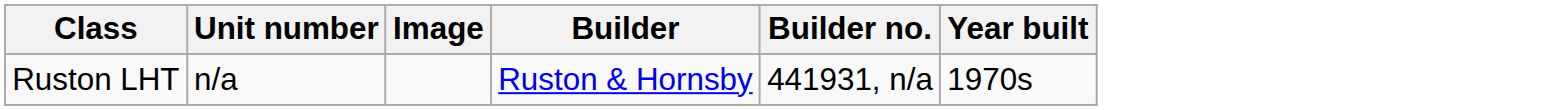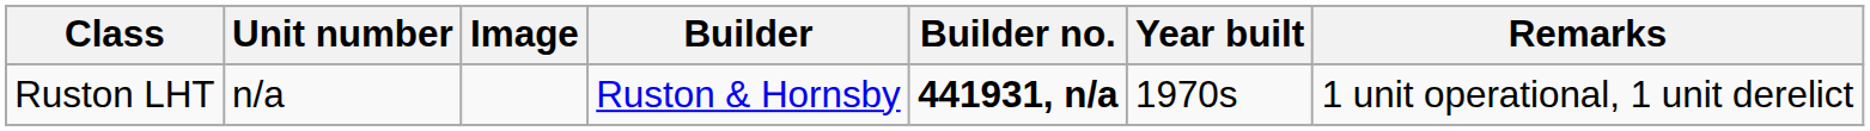+ column: Remarks | 1 unit operational, 1 unit derelict
Ruston LHT | Builder no.: normal -> bold
